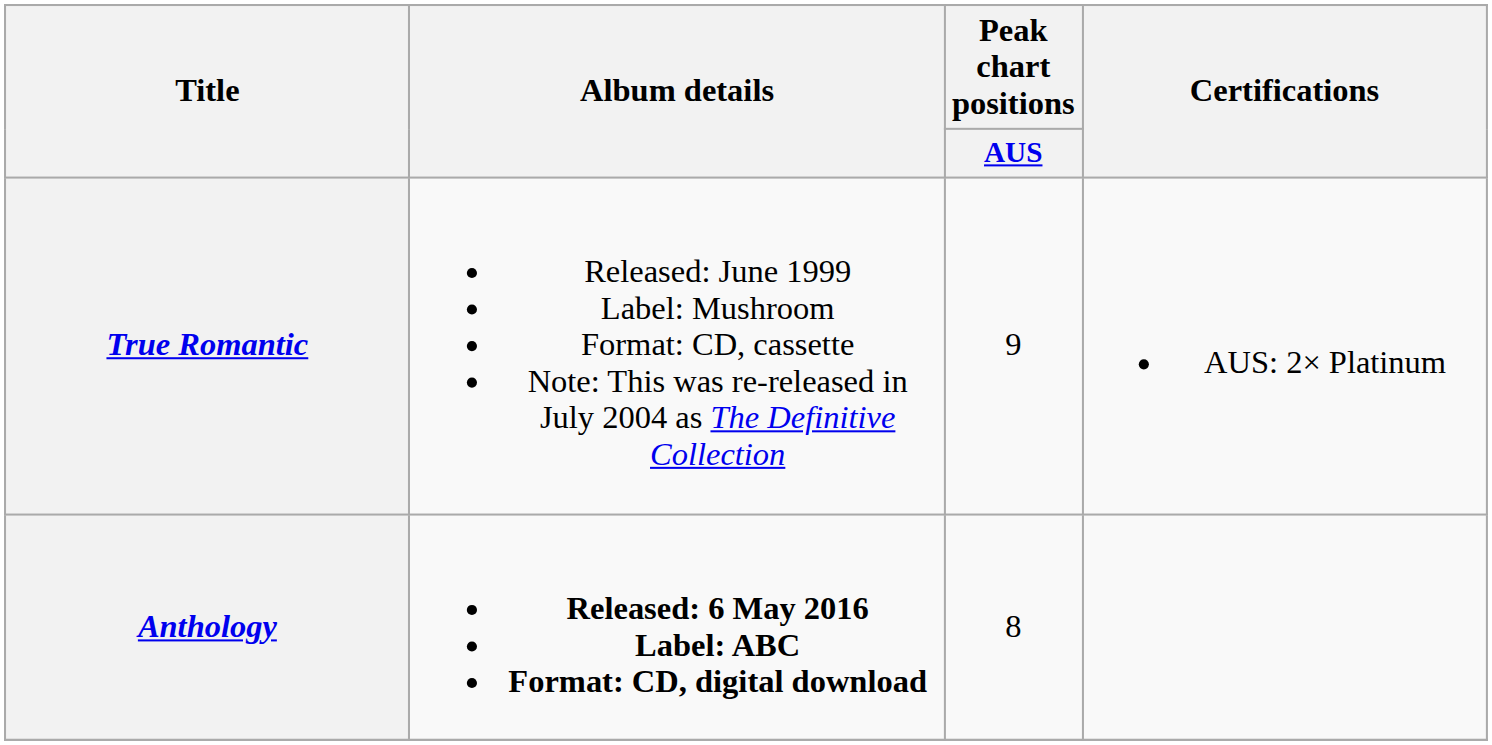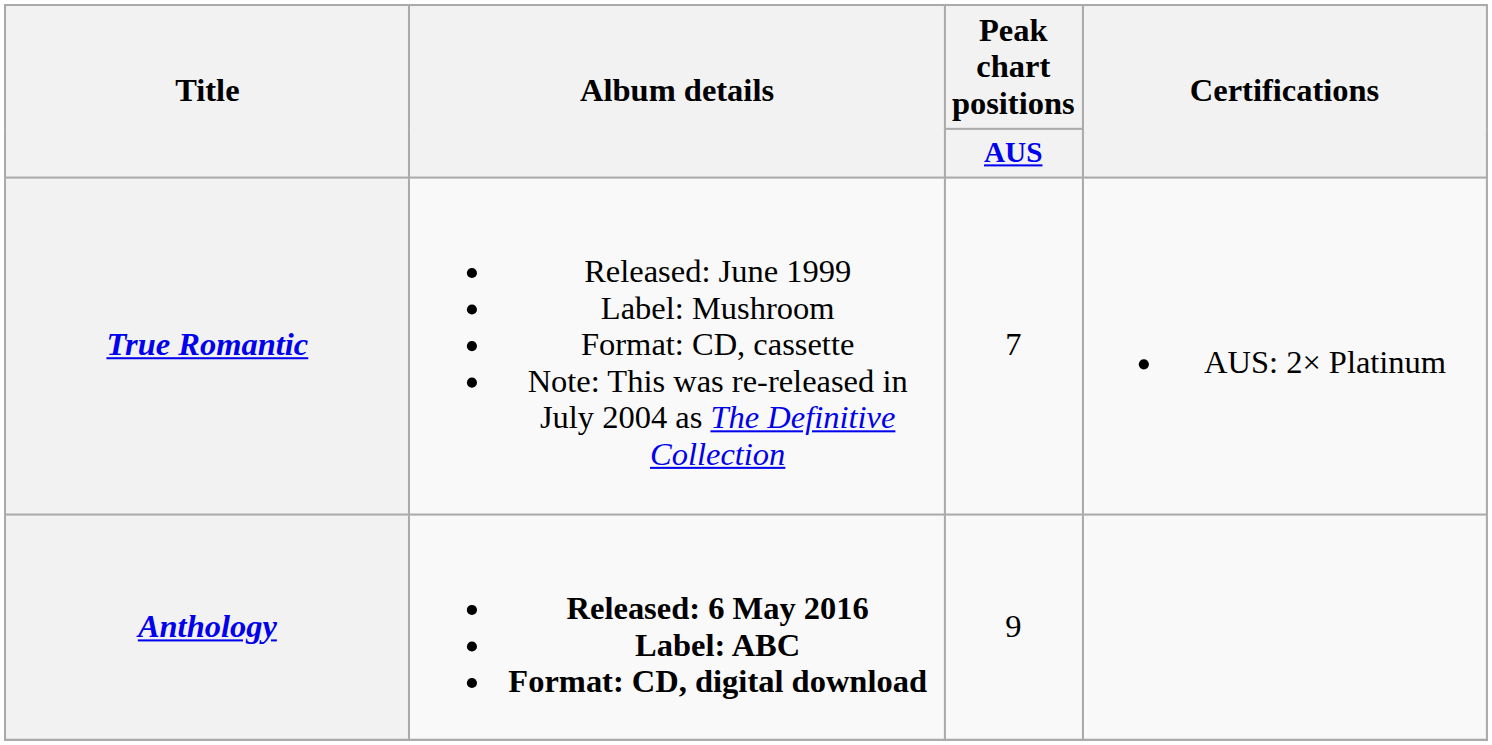True Romantic | Peak chart positions / AUS: 9 -> 7
Anthology | Peak chart positions / AUS: 8 -> 9
